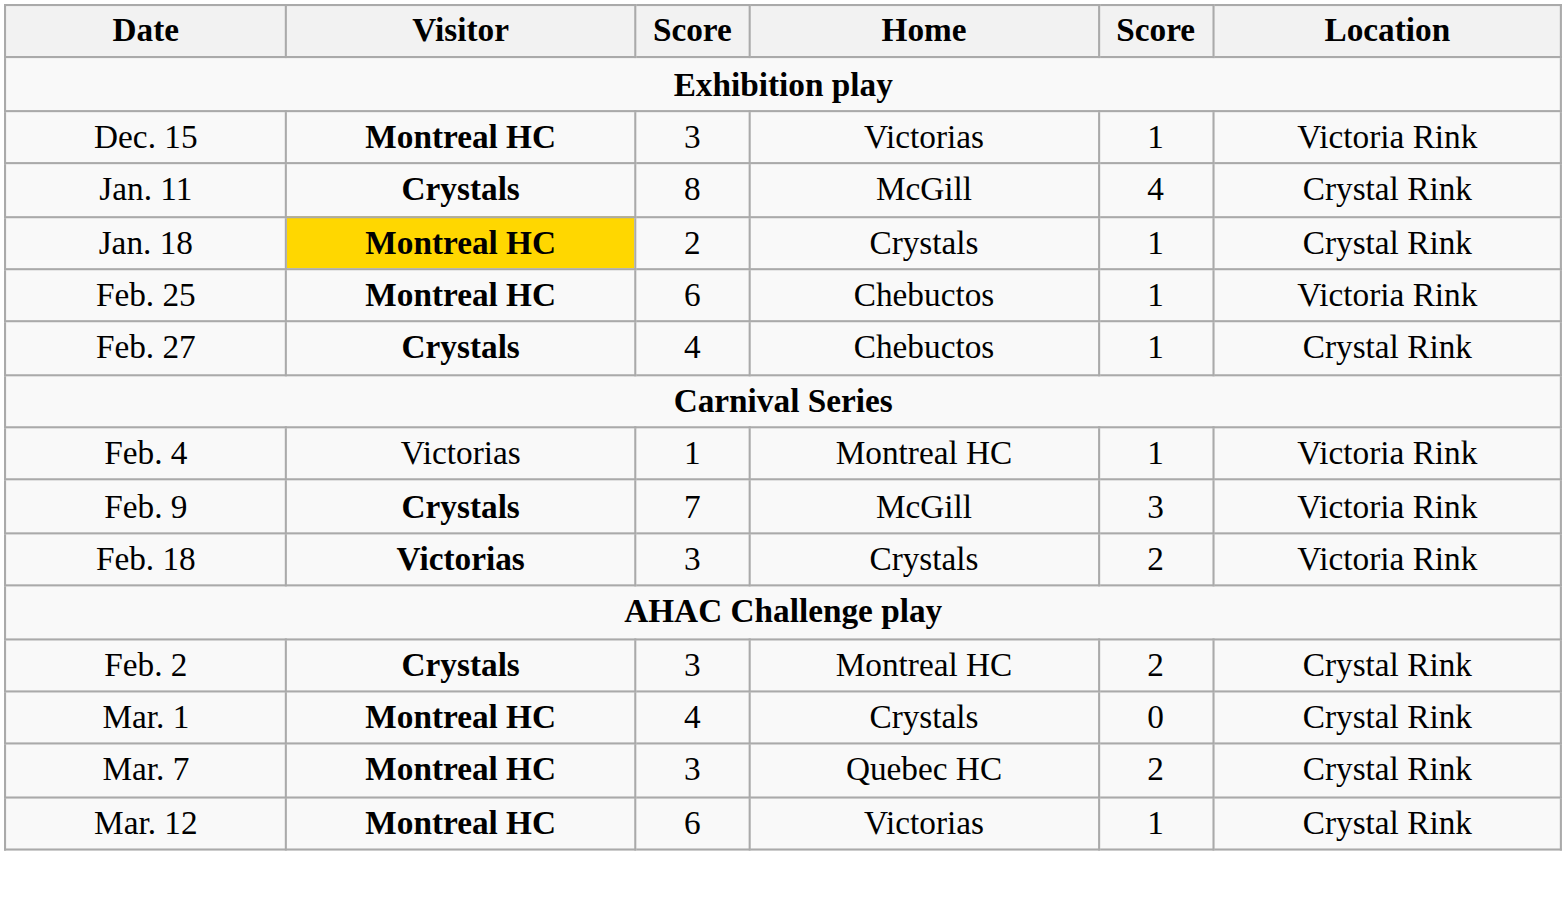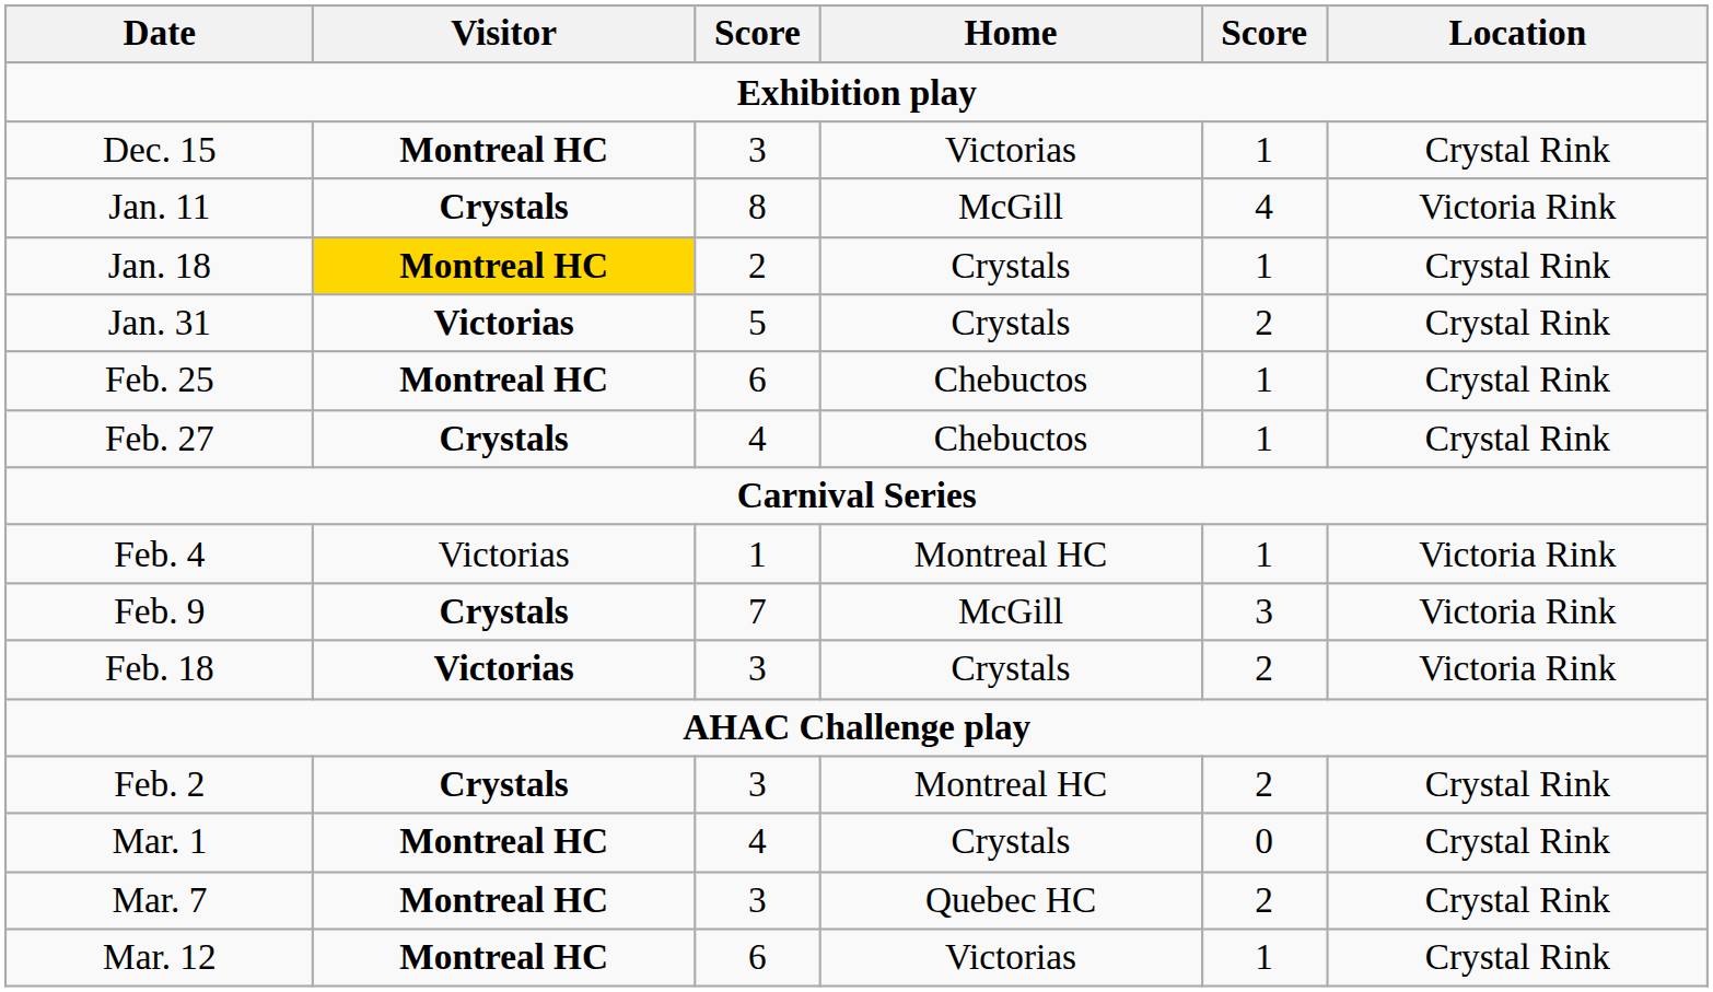Dec. 15 | Location: Victoria Rink -> Crystal Rink
Jan. 11 | Location: Crystal Rink -> Victoria Rink
+ row: Jan. 31 | Victorias | 5 | Crystals | 2 | Crystal Rink
Feb. 25 | Location: Victoria Rink -> Crystal Rink
